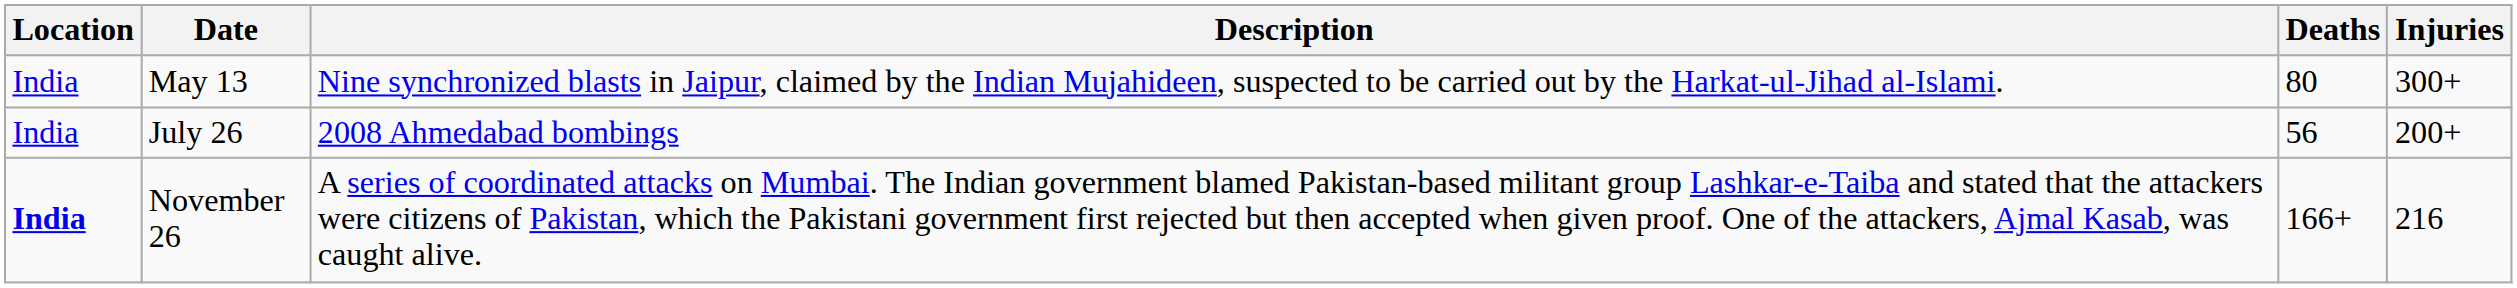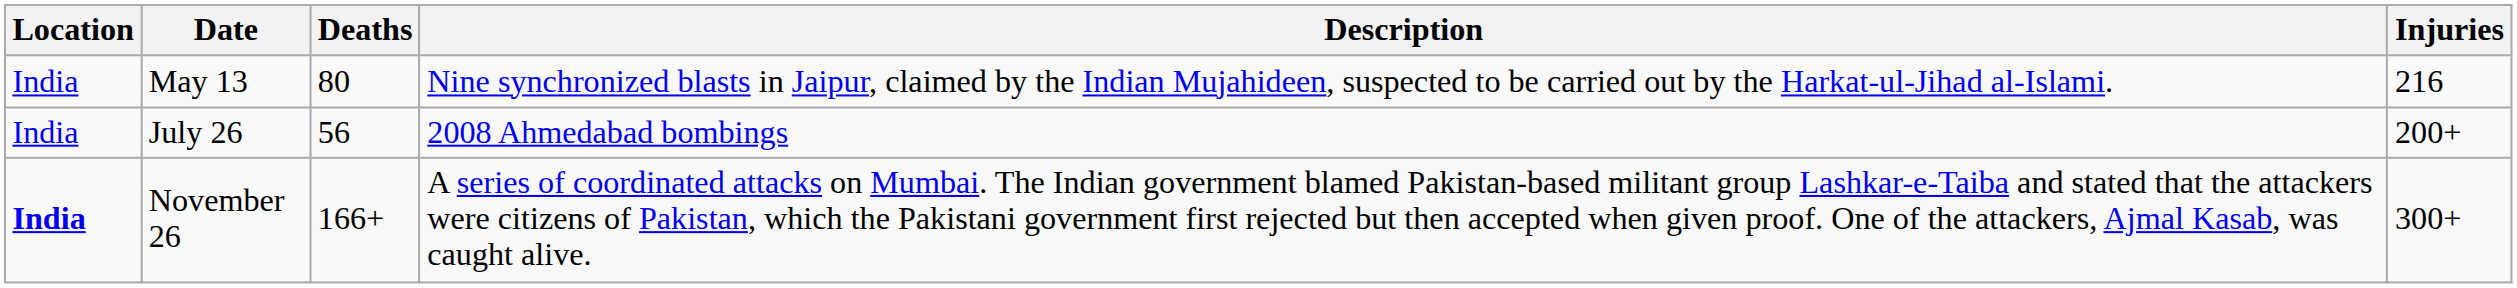columns swapped: Description <-> Deaths
May 13 | Injuries: 300+ -> 216
November 26 | Injuries: 216 -> 300+
